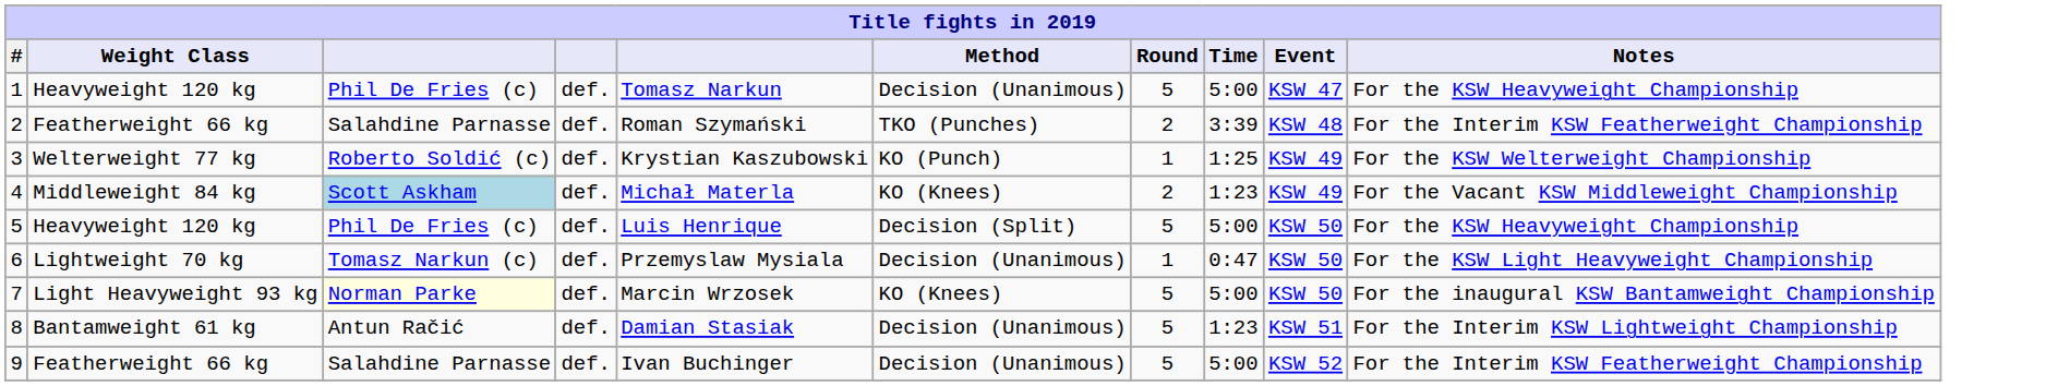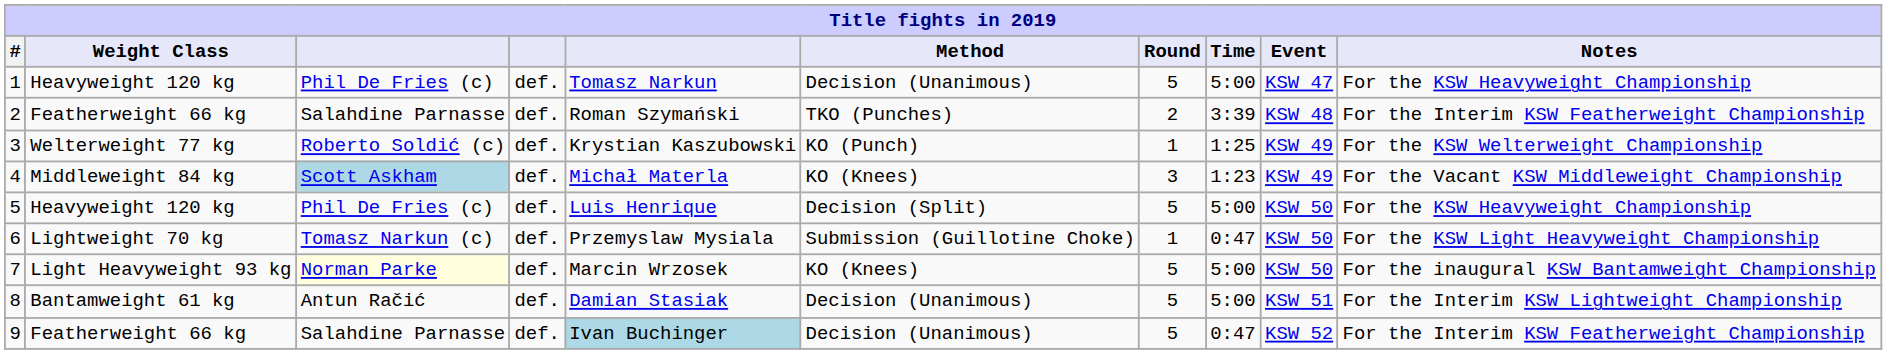4 | Round: 2 -> 3
6 | Method: Decision (Unanimous) -> Submission (Guillotine Choke)
8 | Time: 1:23 -> 5:00
9 | column 5: no background -> lightblue background
9 | Time: 5:00 -> 0:47
